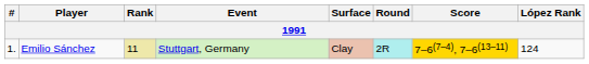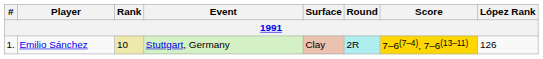Emilio Sánchez | Rank: 11 -> 10
Emilio Sánchez | López Rank: 124 -> 126
